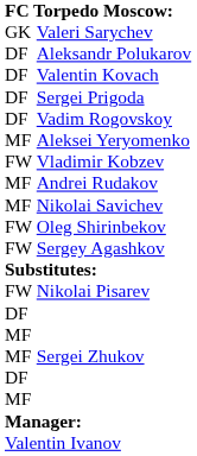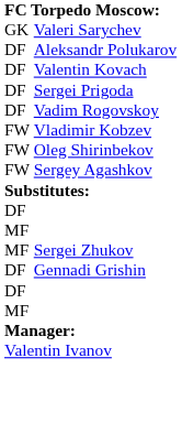- row: MF | Aleksei Yeryomenko
- row: MF | Andrei Rudakov
- row: MF | Nikolai Savichev
- row: FW | Nikolai Pisarev
+ row: DF | Gennadi Grishin
